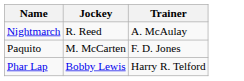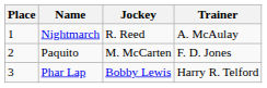+ column: Place | 1 | 2 | 3
